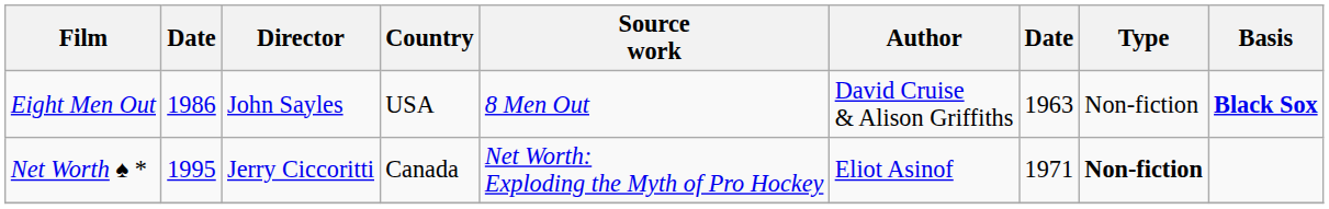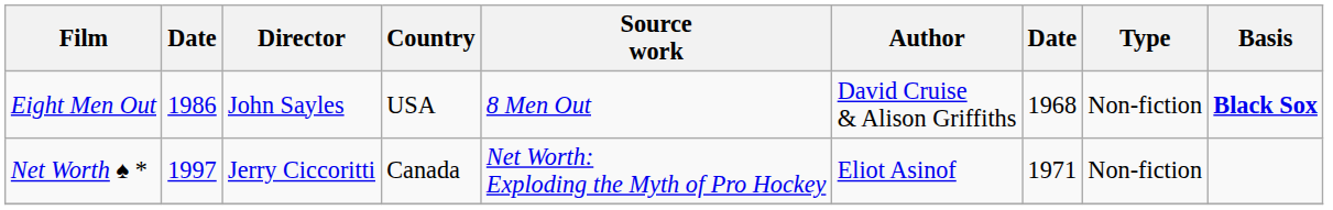Eight Men Out | column 7: 1963 -> 1968
Net Worth ♠ * | column 2: 1995 -> 1997
Net Worth ♠ * | Type: bold -> normal
